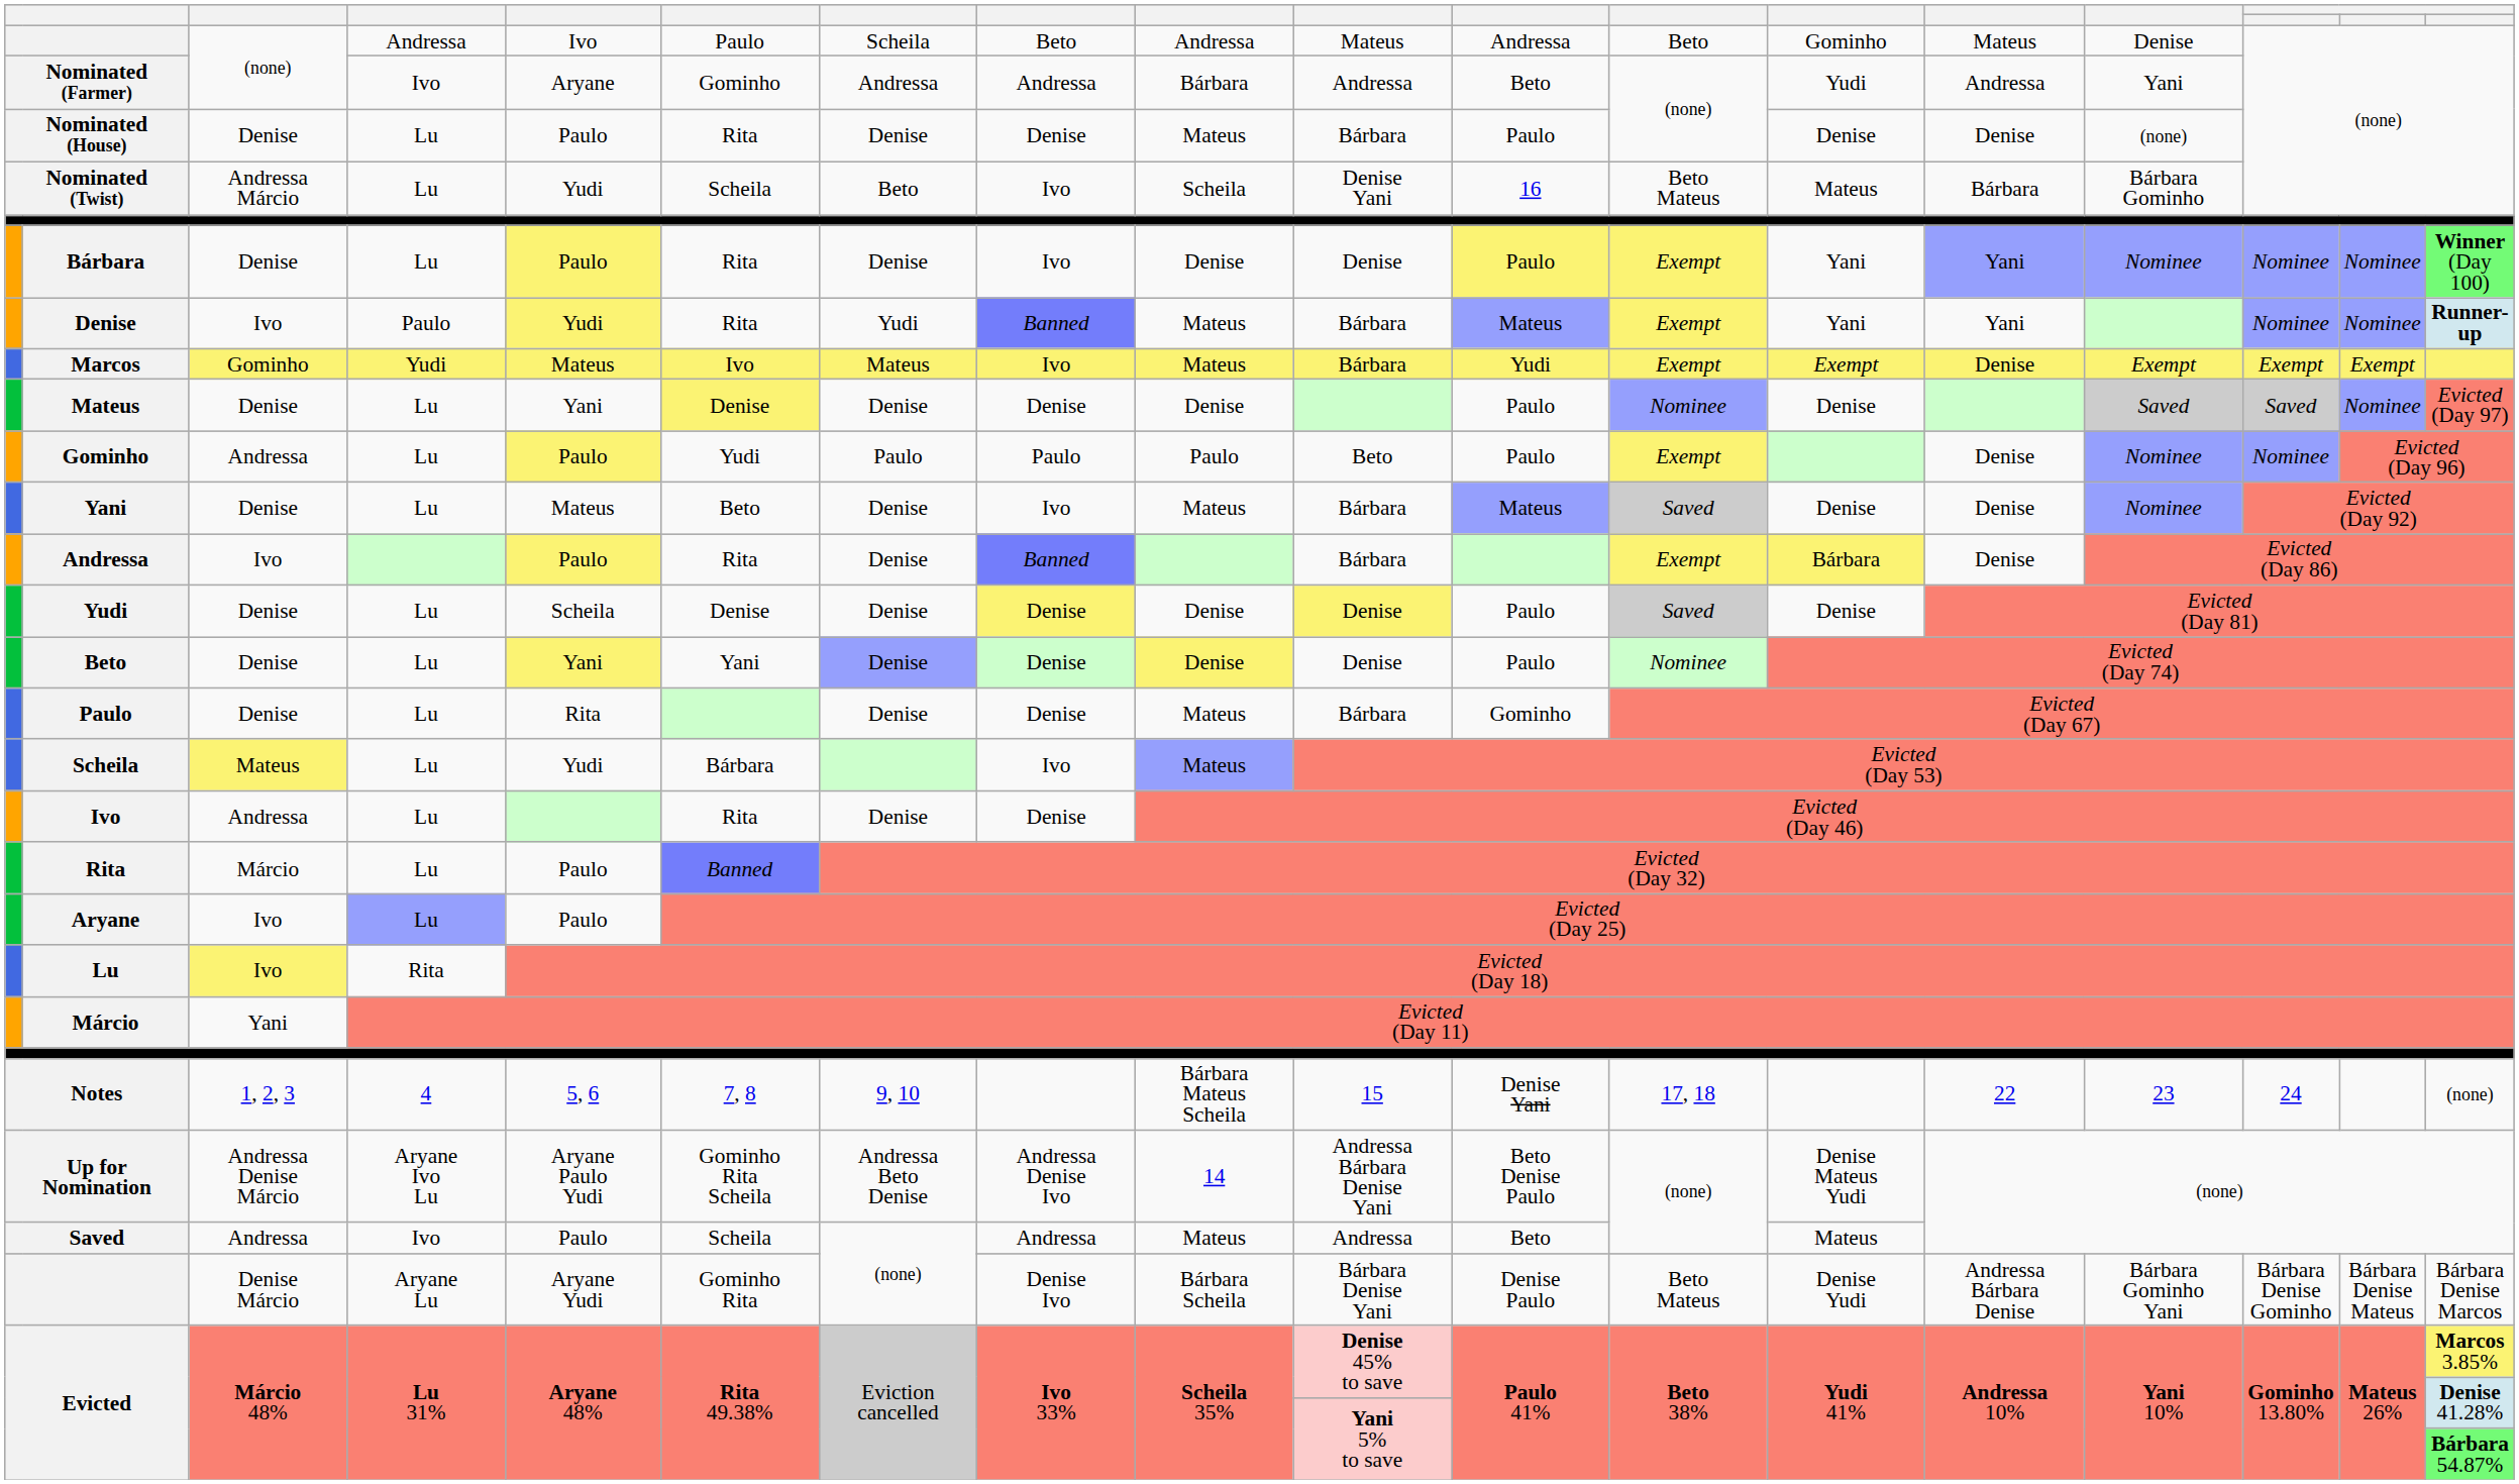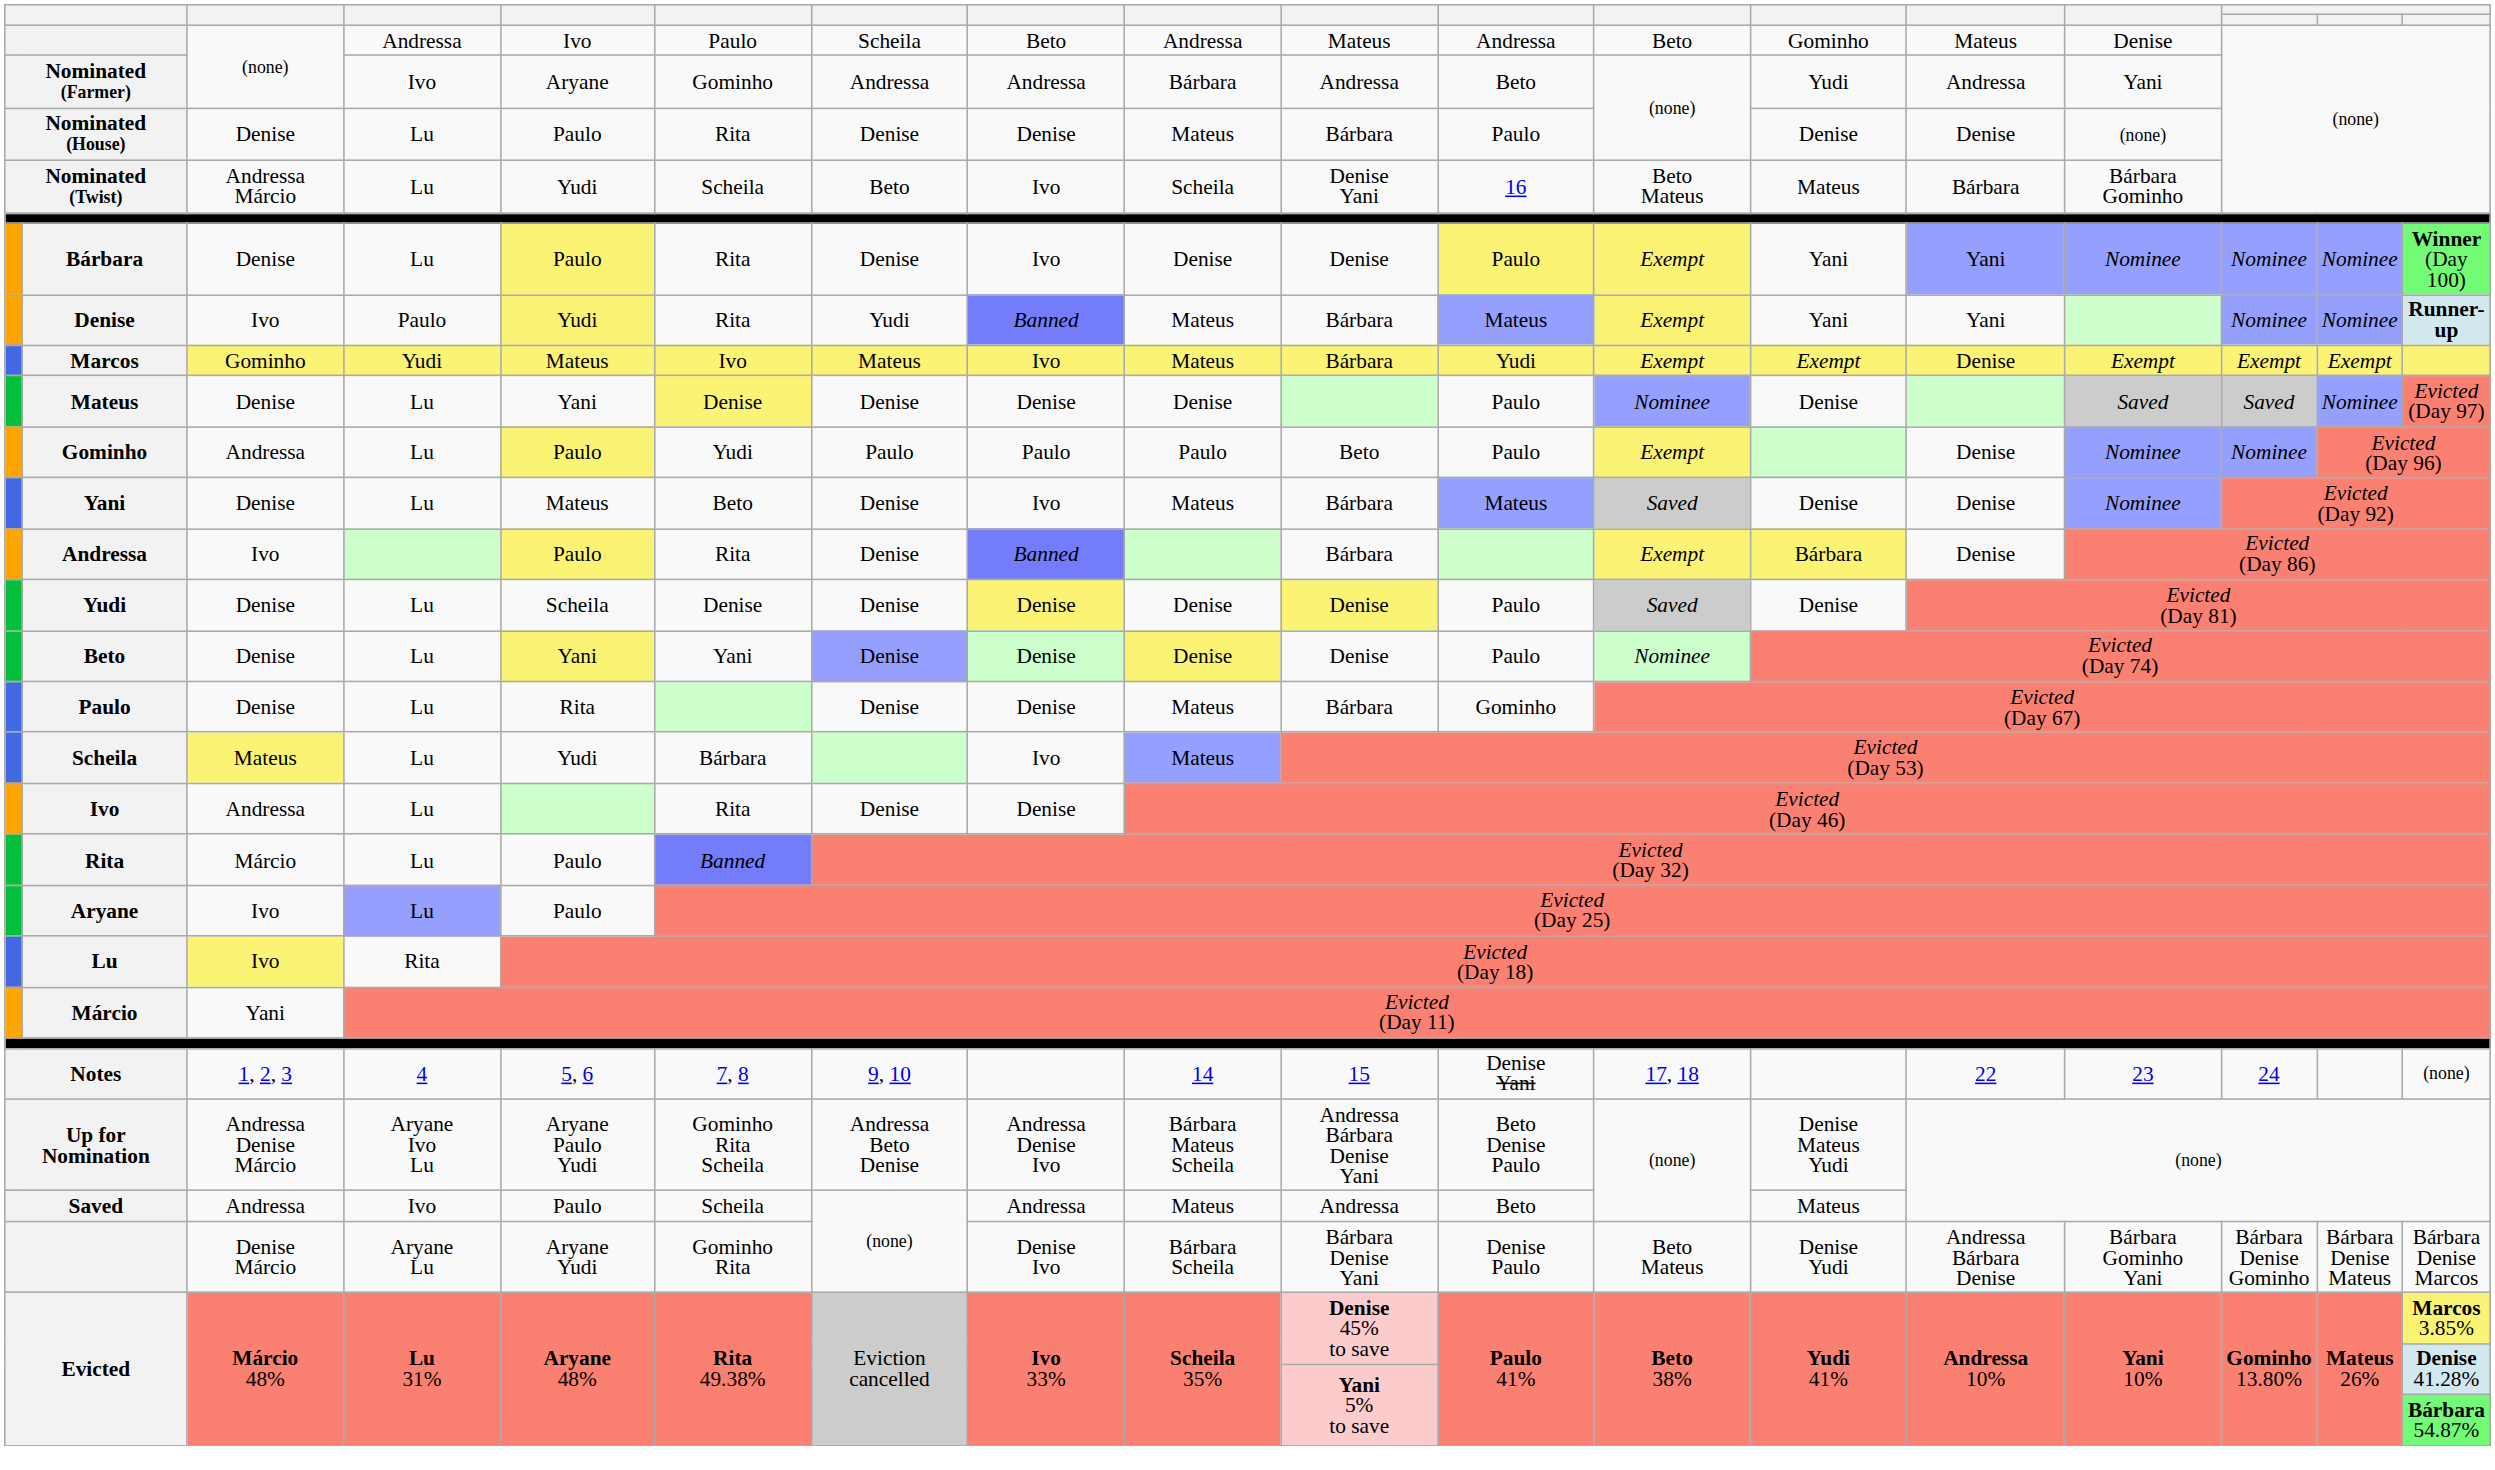Notes | column 9: Bárbara Mateus Scheila -> 14
Up for Nomination | column 9: 14 -> Bárbara Mateus Scheila
